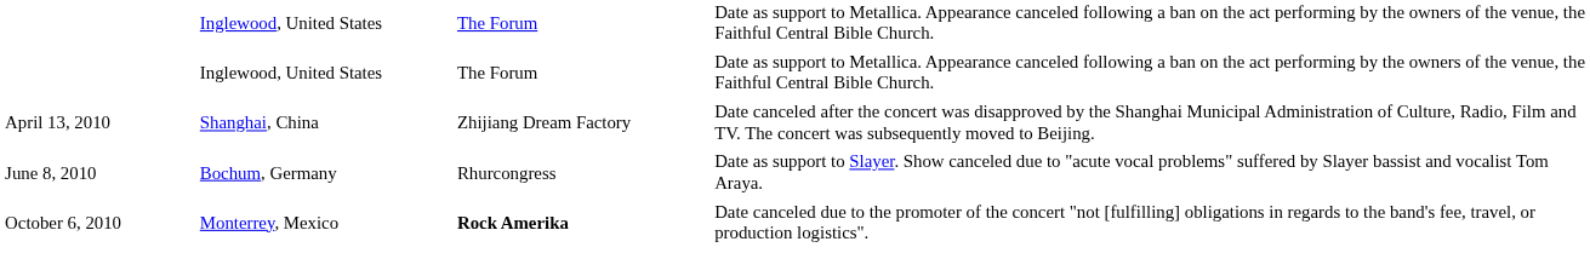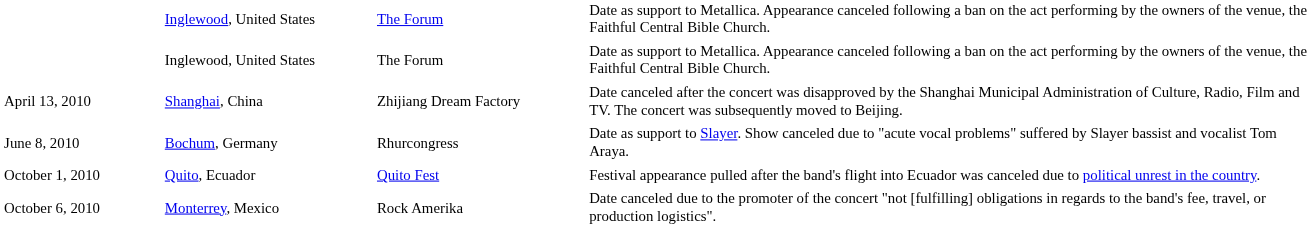+ row: October 1, 2010 | Quito, Ecuador | Quito Fest | Festival appearance pulled after the band's flight into Ecuador was canceled due to political unrest in the country.
October 6, 2010 | column 3: bold -> normal
